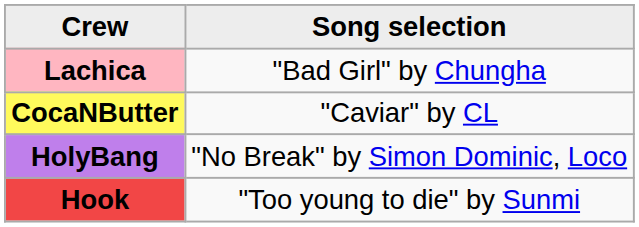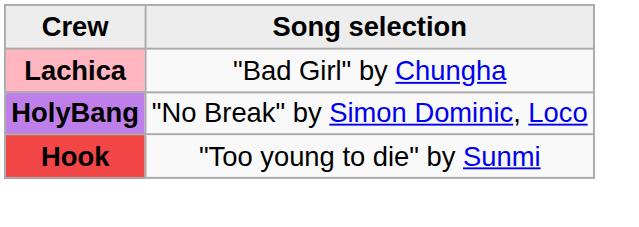- row: CocaNButter | "Caviar" by CL
